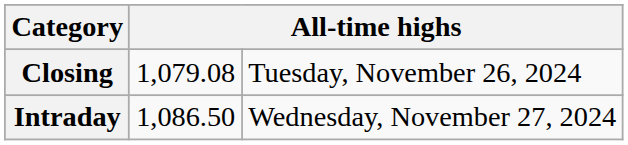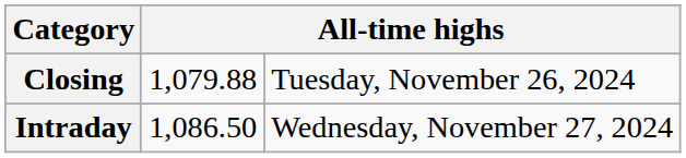Closing | column 2: 1,079.08 -> 1,079.88
